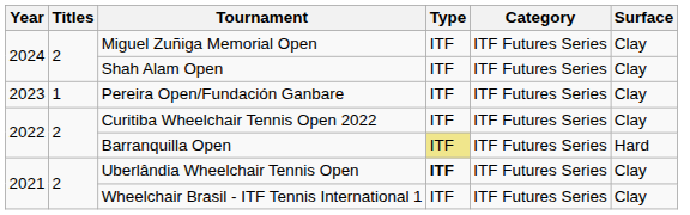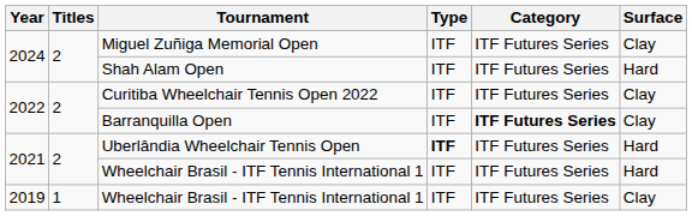Shah Alam Open | Surface: Clay -> Hard
- row: 2023 | 1 | Pereira Open/Fundación Ganbare | ITF | ITF Futures Series | Clay
Barranquilla Open | Type: khaki background -> no background
Barranquilla Open | Category: normal -> bold
Barranquilla Open | Surface: Hard -> Clay
Uberlândia Wheelchair Tennis Open | Surface: Clay -> Hard
2021 / Wheelchair Brasil - ITF Tennis International 1 | Surface: Clay -> Hard
+ row: 2019 | 1 | Wheelchair Brasil - ITF Tennis International 1 | ITF | ITF Futures Series | Clay
